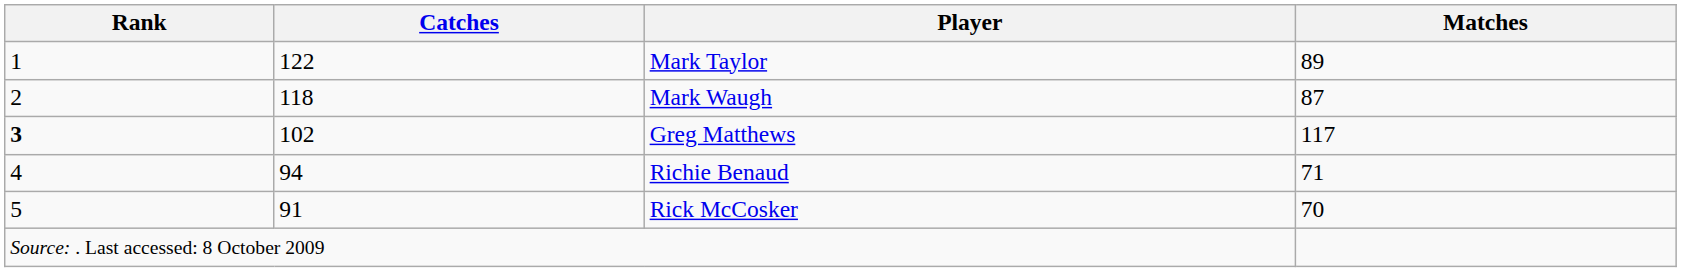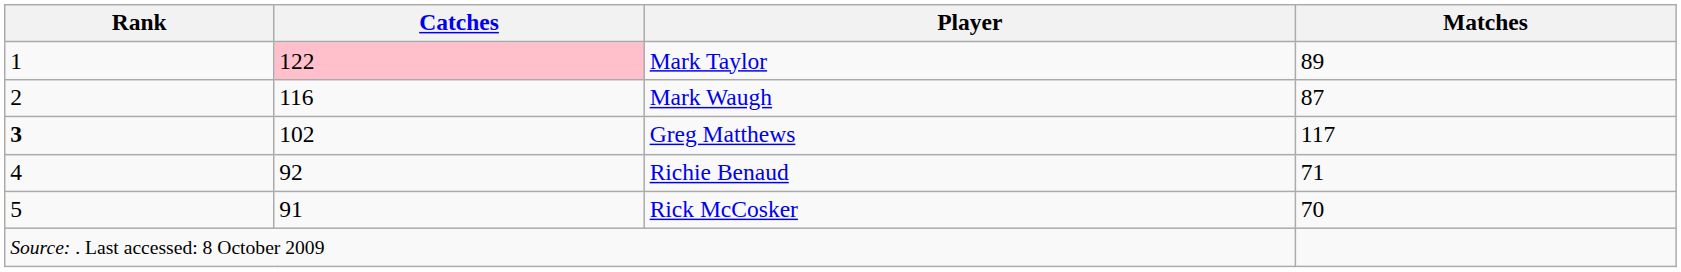Mark Taylor | Catches: no background -> pink background
Mark Waugh | Catches: 118 -> 116
Richie Benaud | Catches: 94 -> 92
